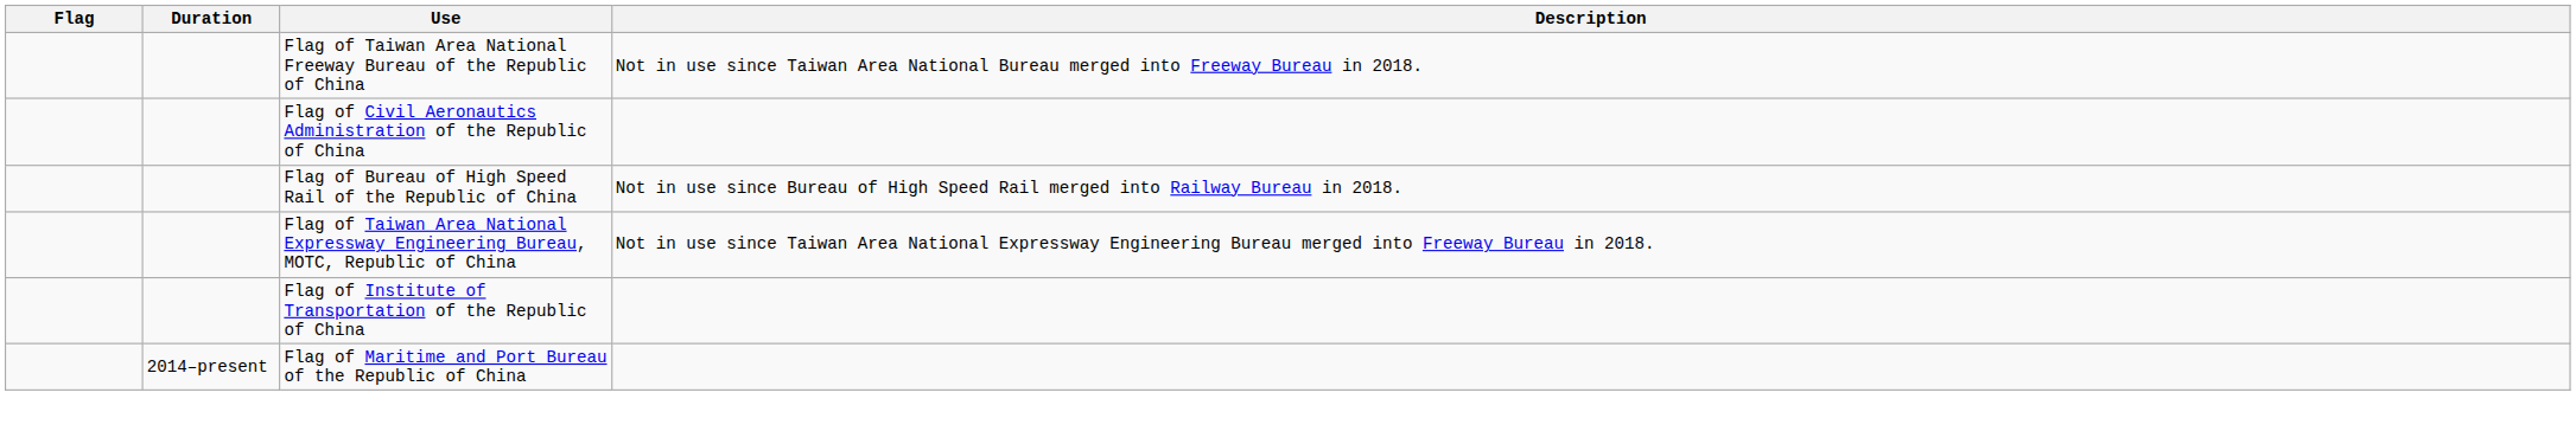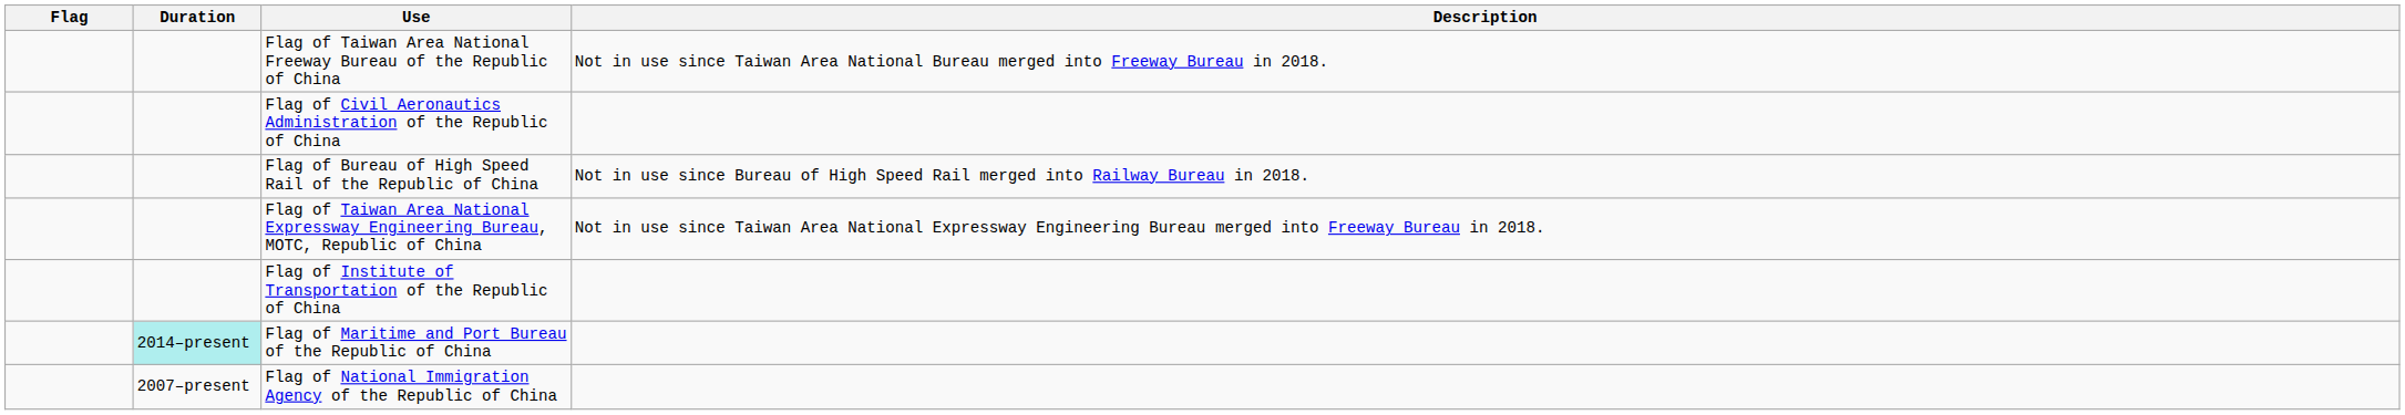Flag of Maritime and Port Bureau of the Republic of China | Duration: no background -> paleturquoise background
+ row: 2007–present | Flag of National Immigration Agency of the Republic of China
